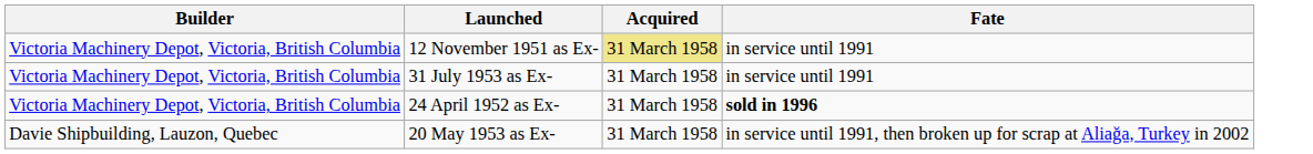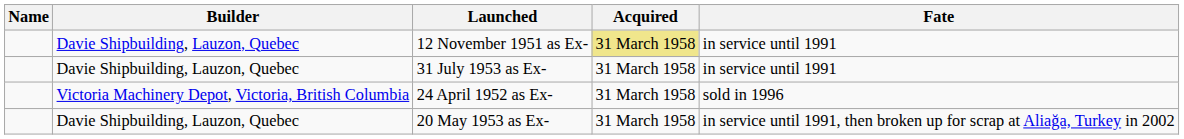+ column: Name
12 November 1951 as Ex- | Builder: Victoria Machinery Depot, Victoria, British Columbia -> Davie Shipbuilding, Lauzon, Quebec
31 July 1953 as Ex- | Builder: Victoria Machinery Depot, Victoria, British Columbia -> Davie Shipbuilding, Lauzon, Quebec
24 April 1952 as Ex- | Fate: bold -> normal
